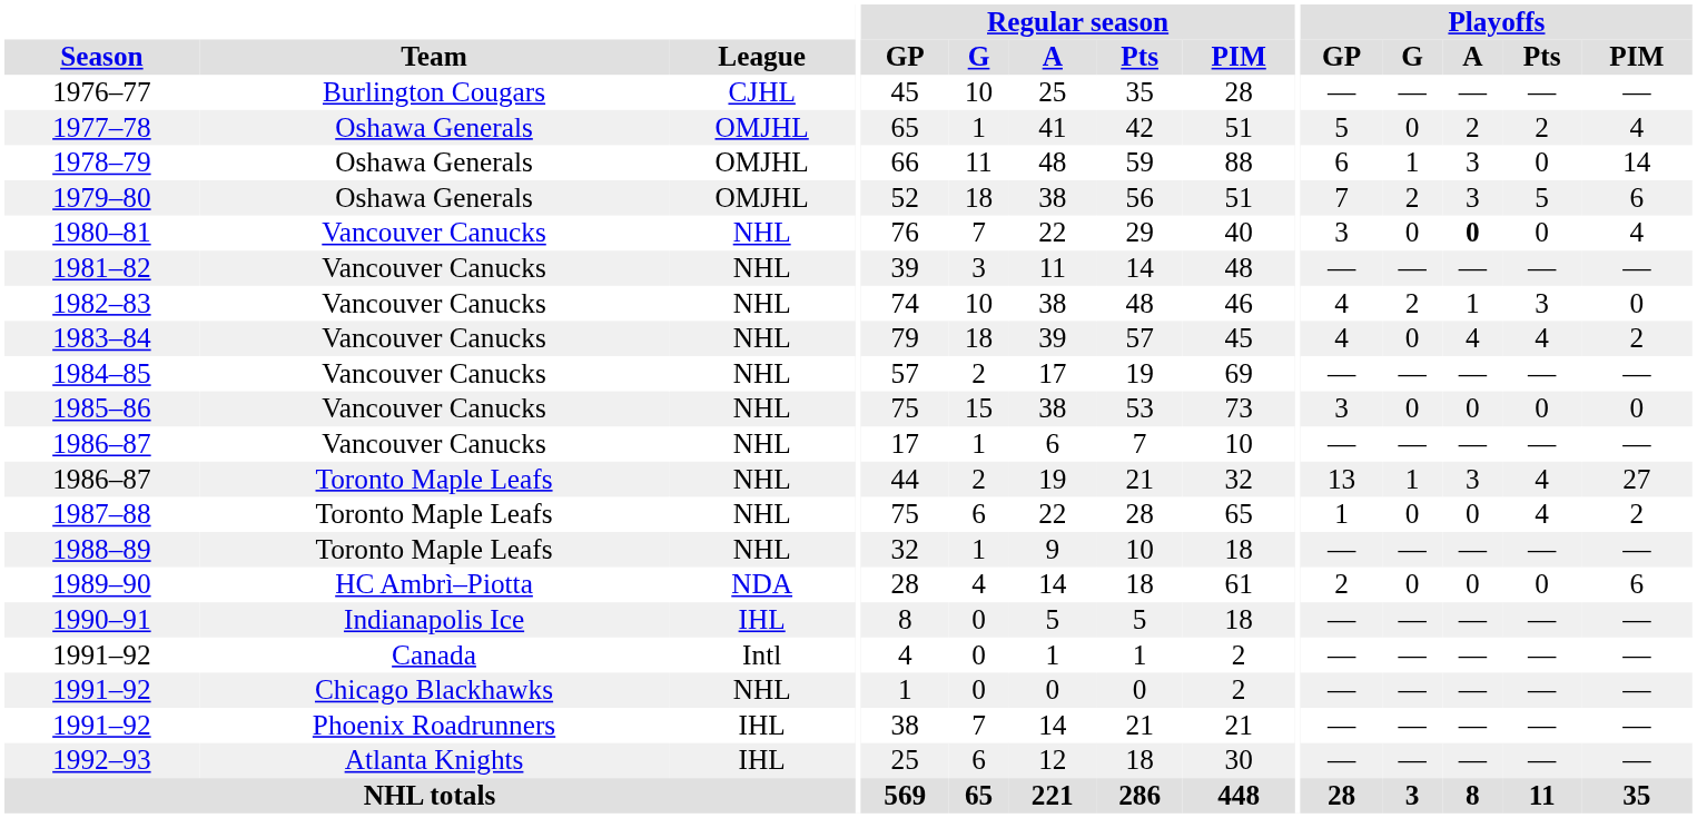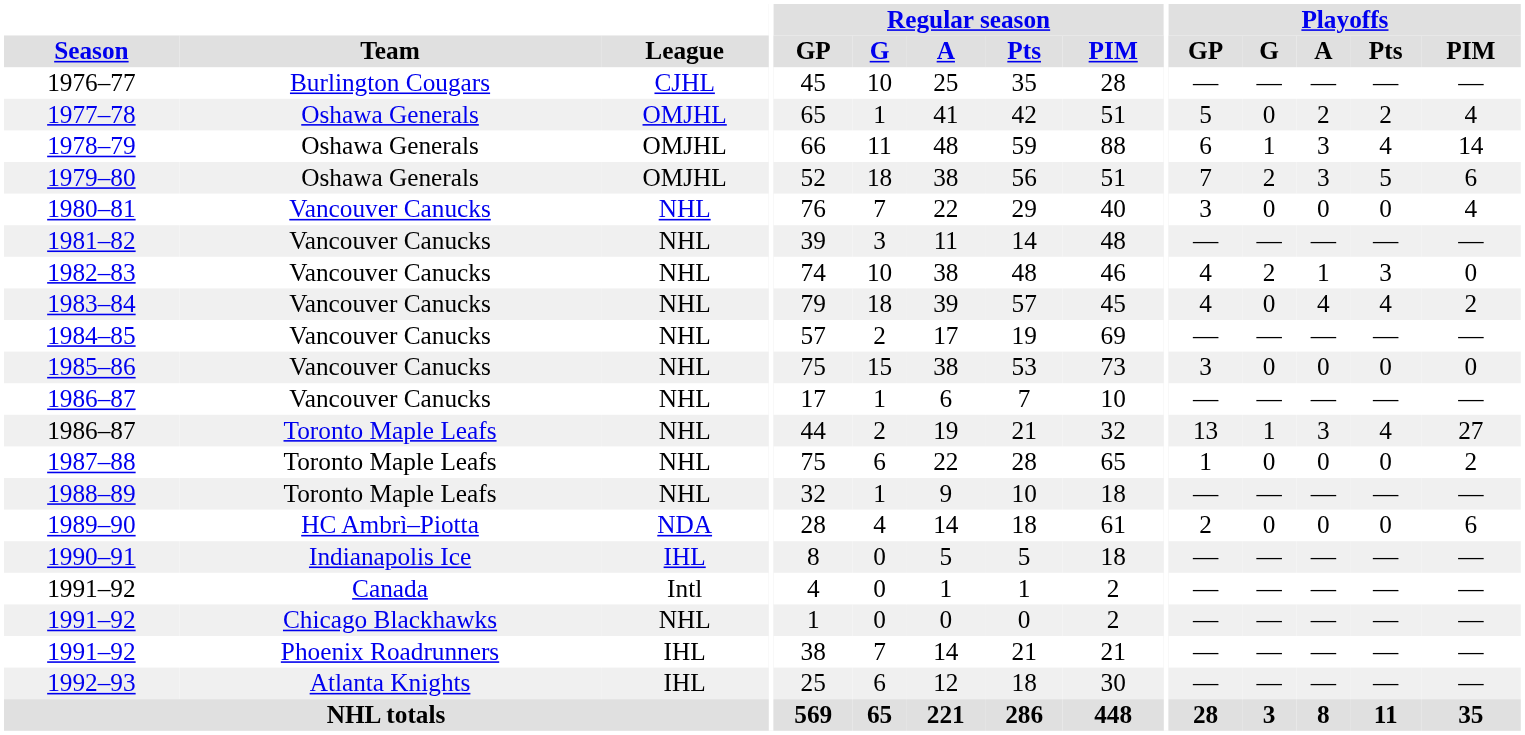1978–79 | Playoffs / Pts: 0 -> 4
1980–81 | Playoffs / A: bold -> normal
1987–88 | Playoffs / Pts: 4 -> 0
